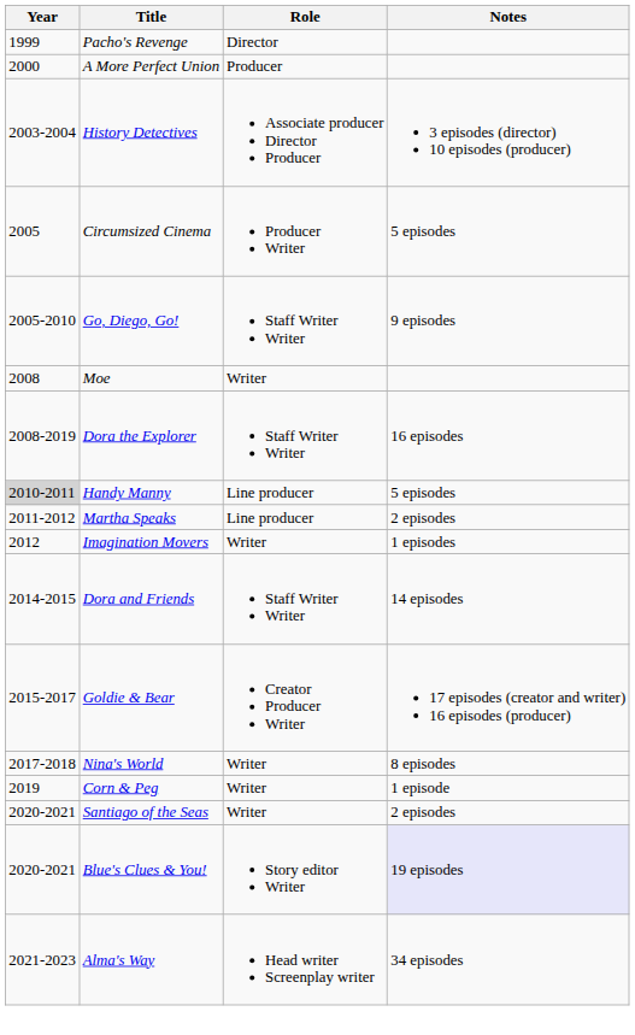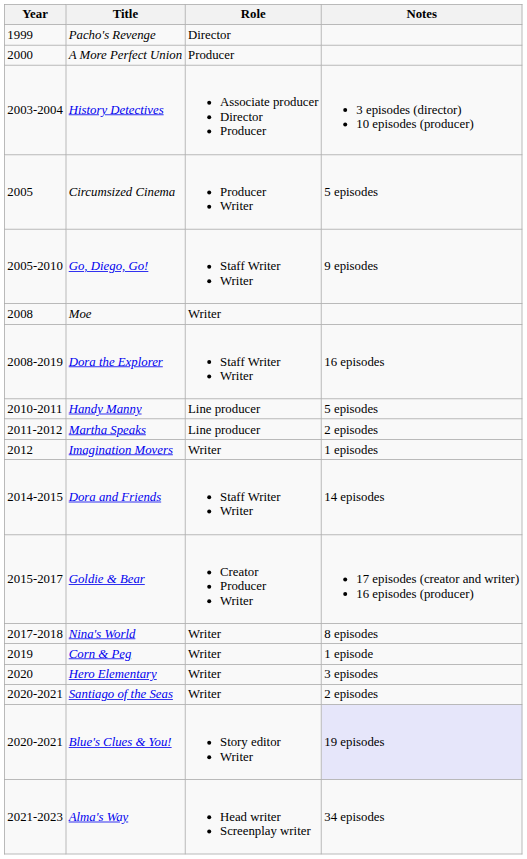Handy Manny | Year: lightgrey background -> no background
+ row: 2020 | Hero Elementary | Writer | 3 episodes
